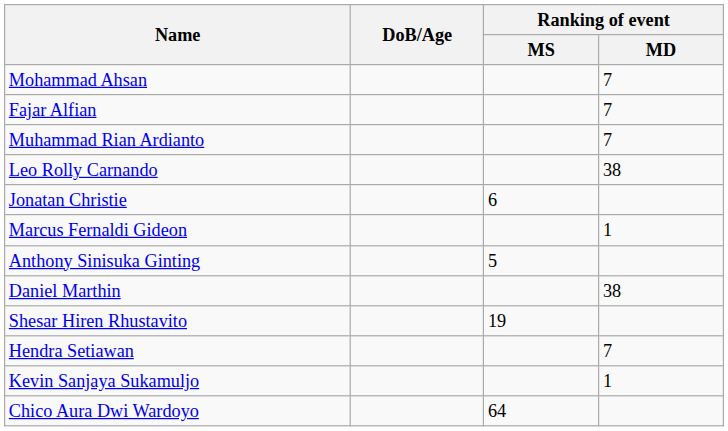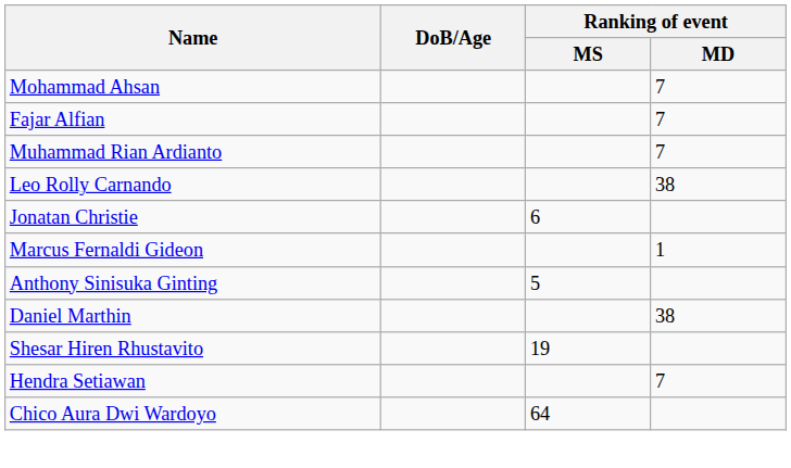- row: Kevin Sanjaya Sukamuljo | 1
